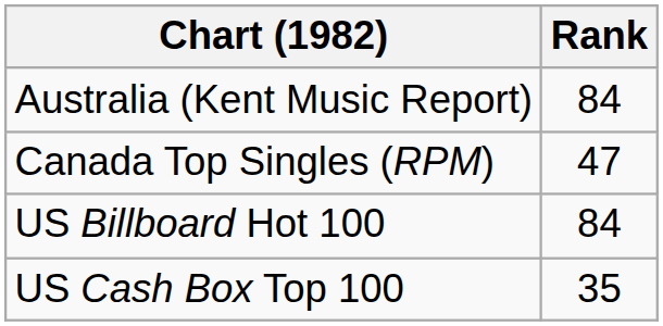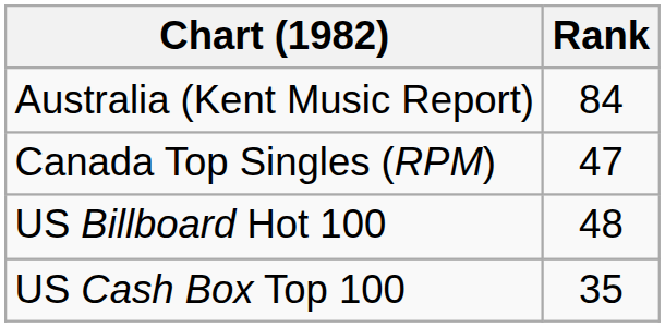US Billboard Hot 100 | Rank: 84 -> 48
